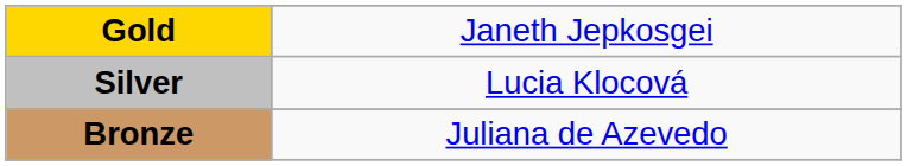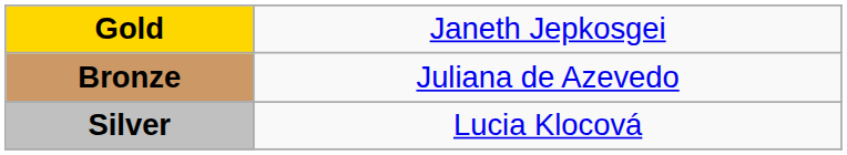rows swapped: Silver <-> Bronze
